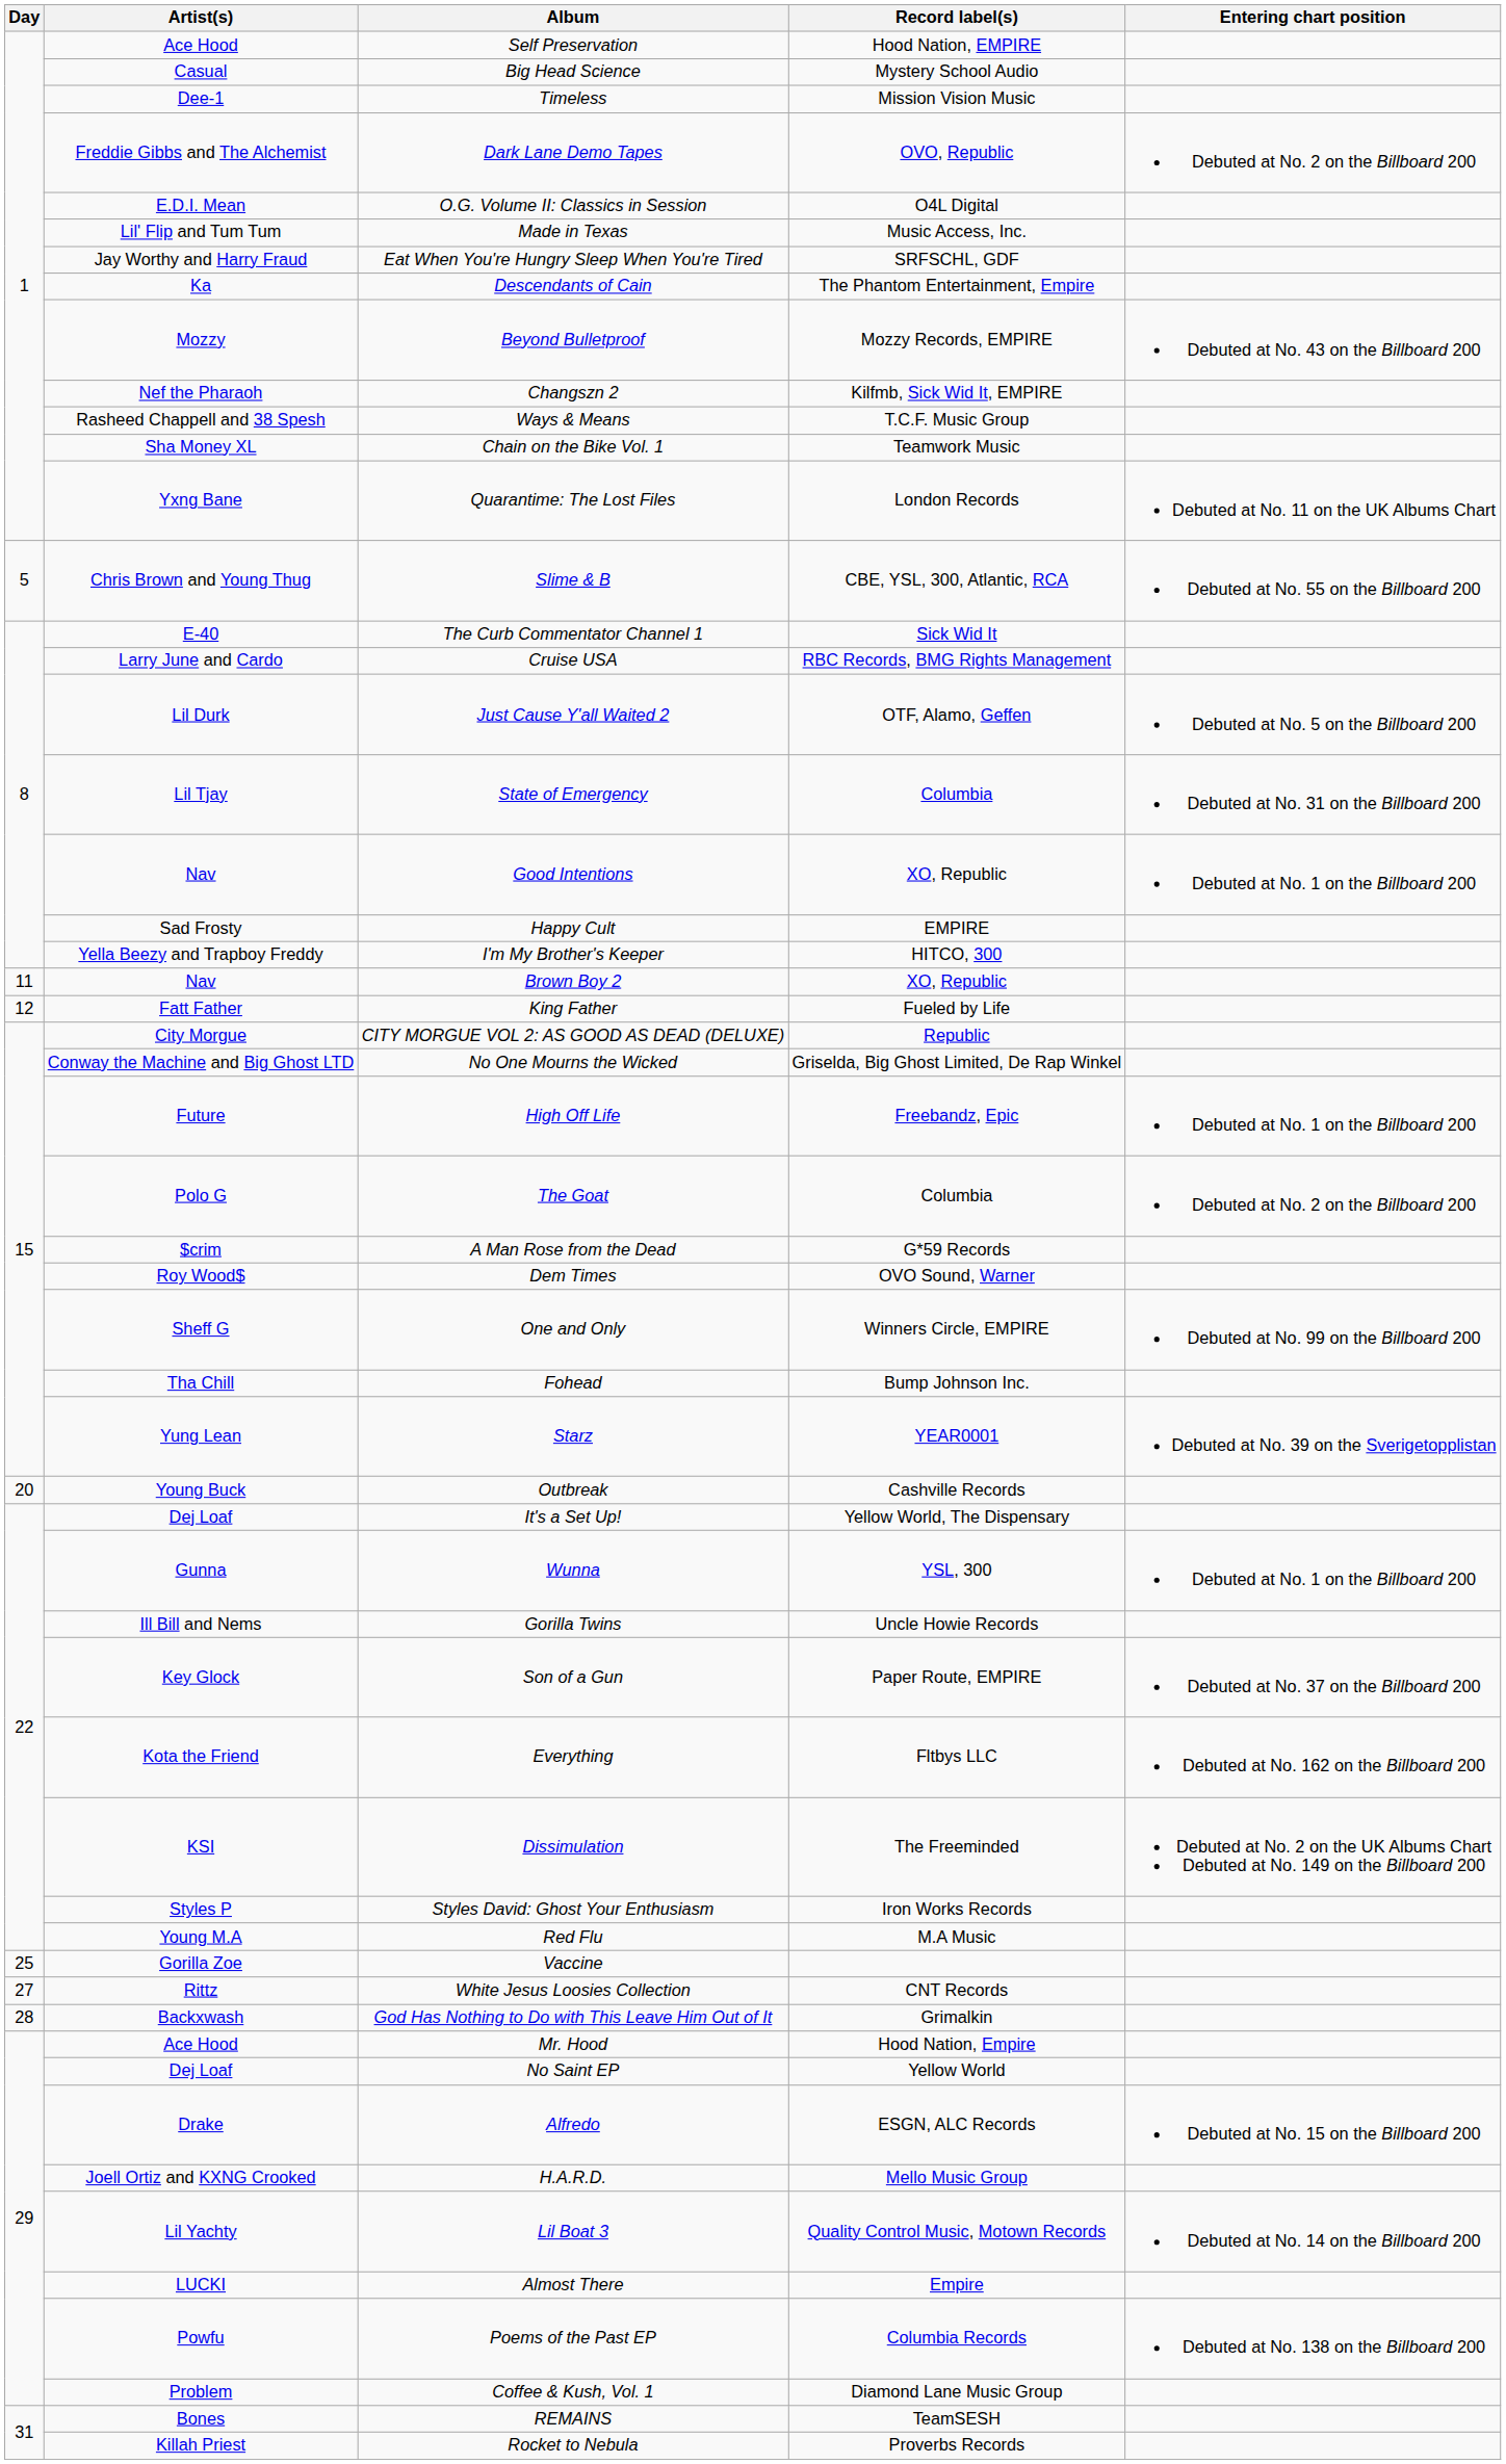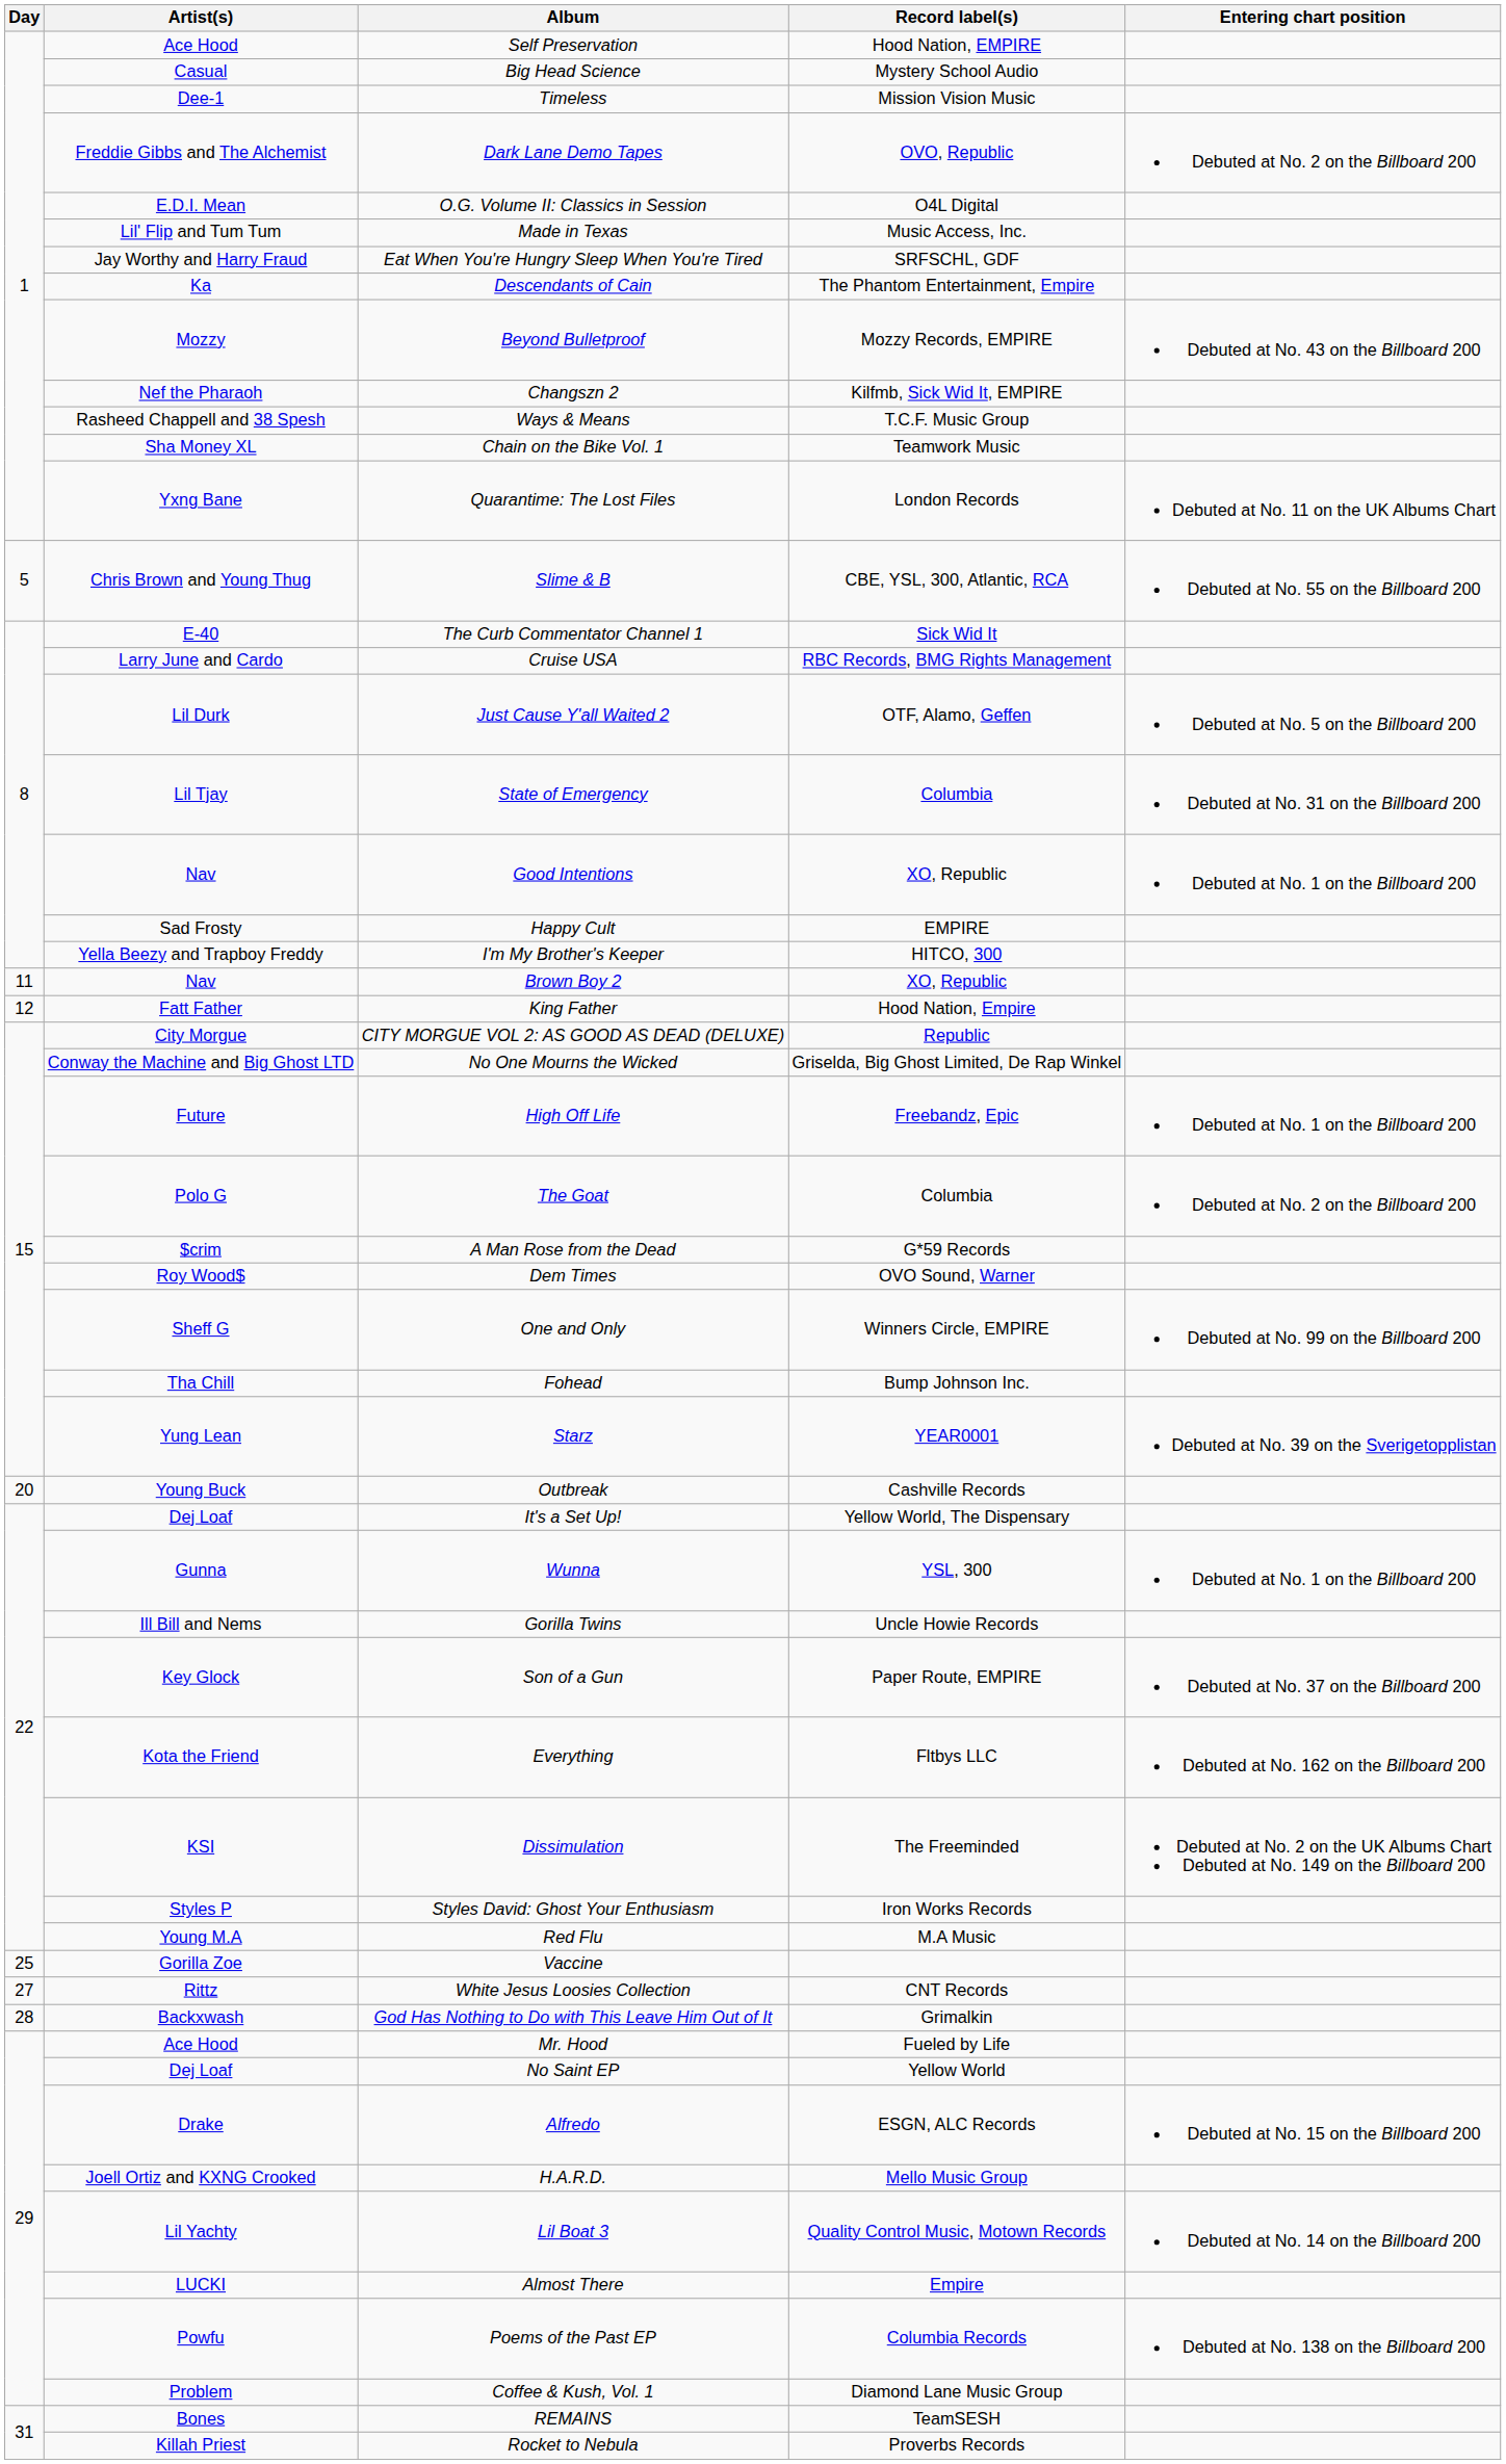King Father | Record label(s): Fueled by Life -> Hood Nation, Empire
Mr. Hood | Record label(s): Hood Nation, Empire -> Fueled by Life
